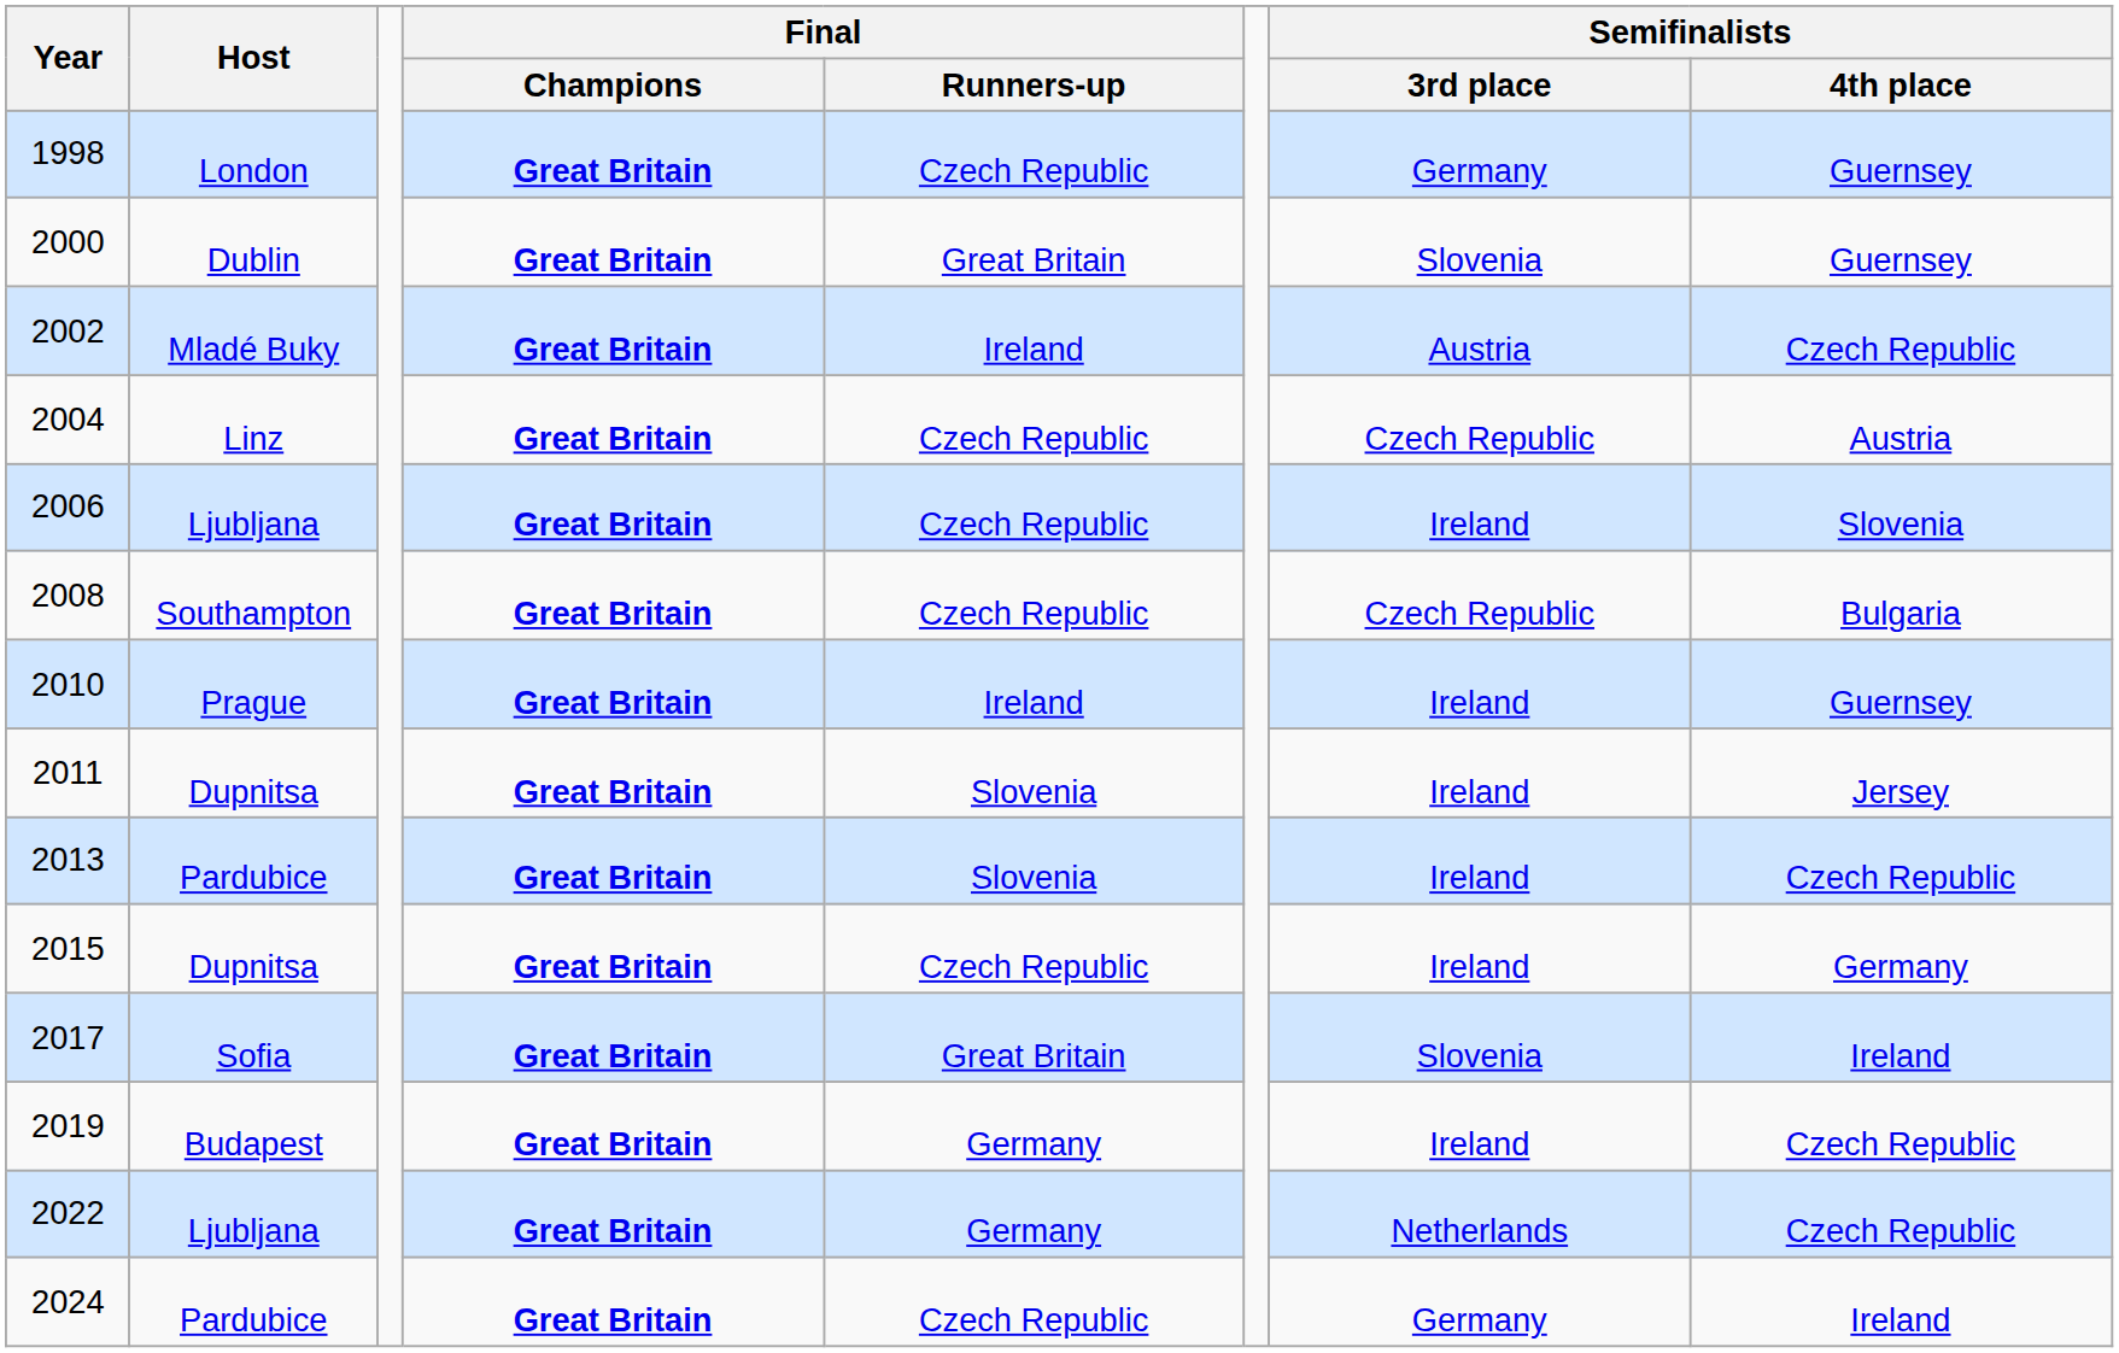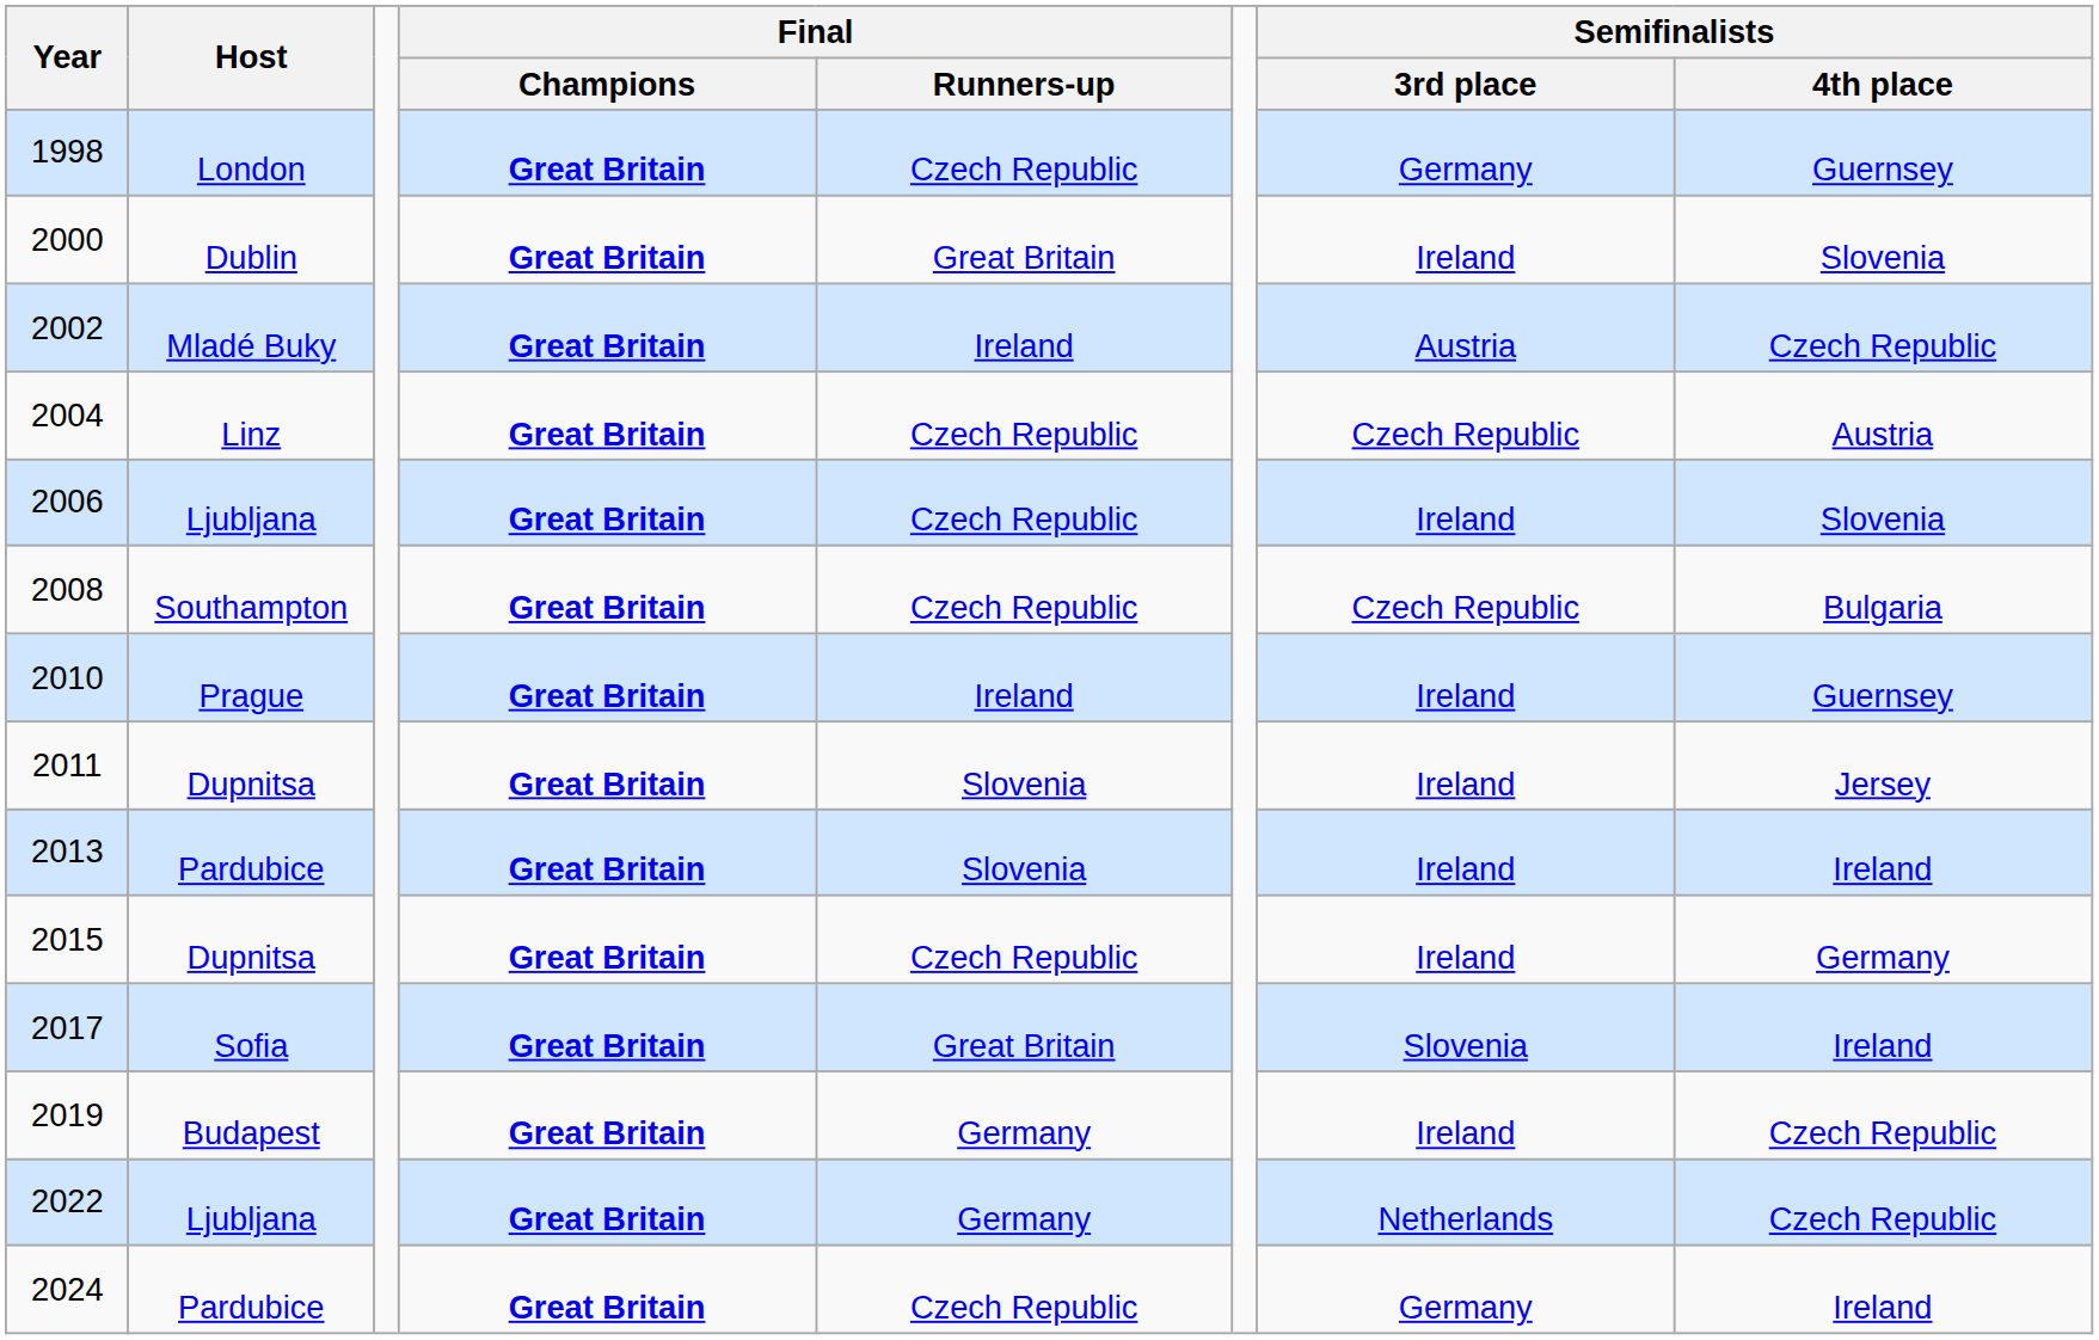2000 | Semifinalists / 3rd place: Slovenia -> Ireland
2000 | Semifinalists / 4th place: Guernsey -> Slovenia
2013 | Semifinalists / 4th place: Czech Republic -> Ireland
